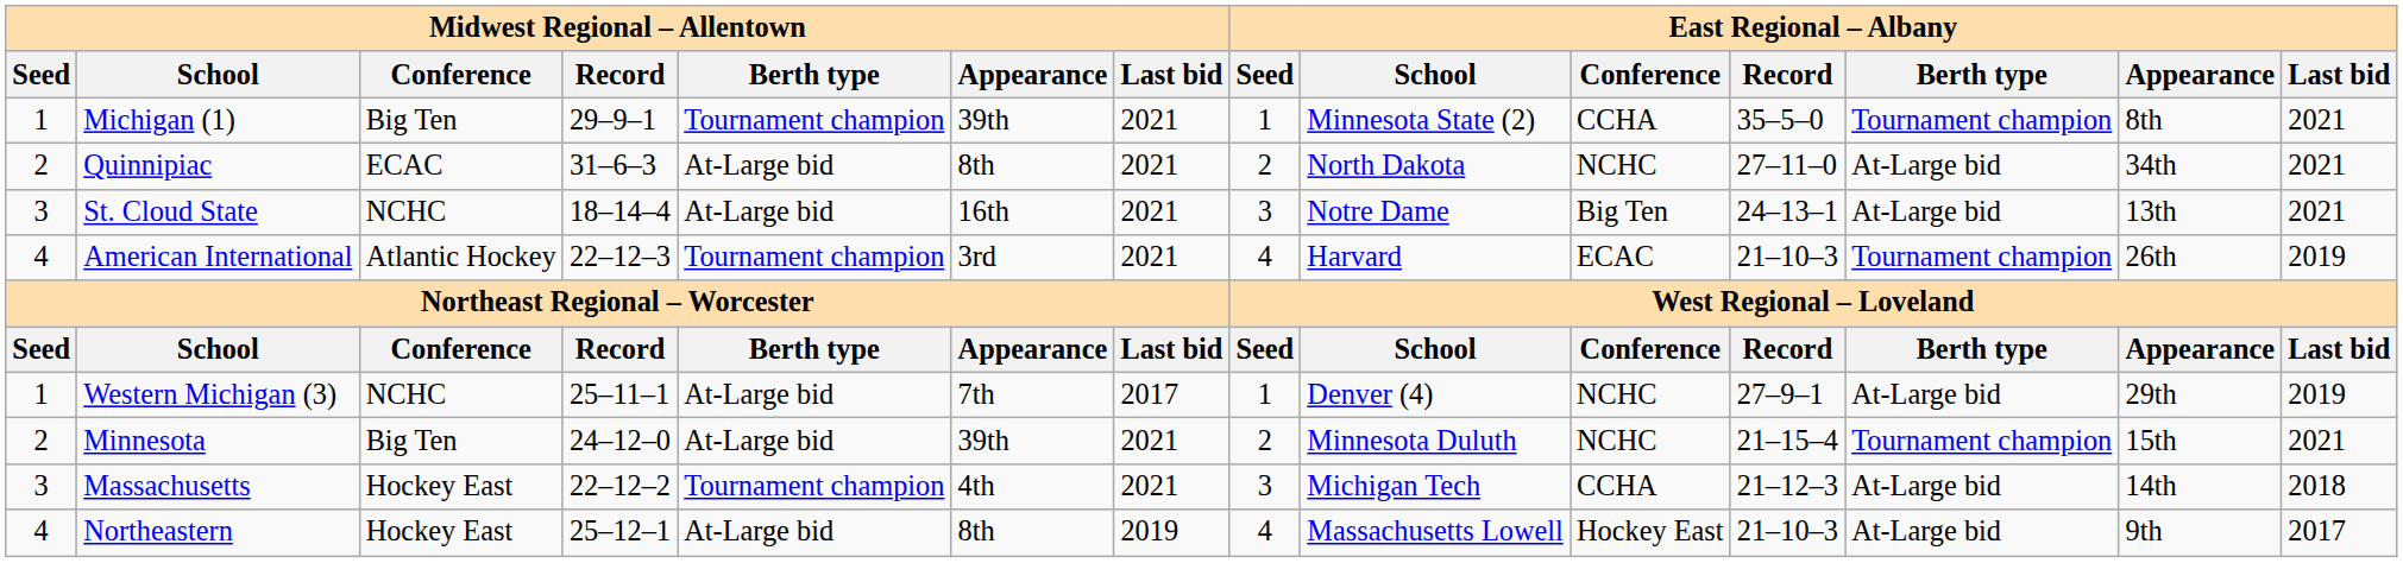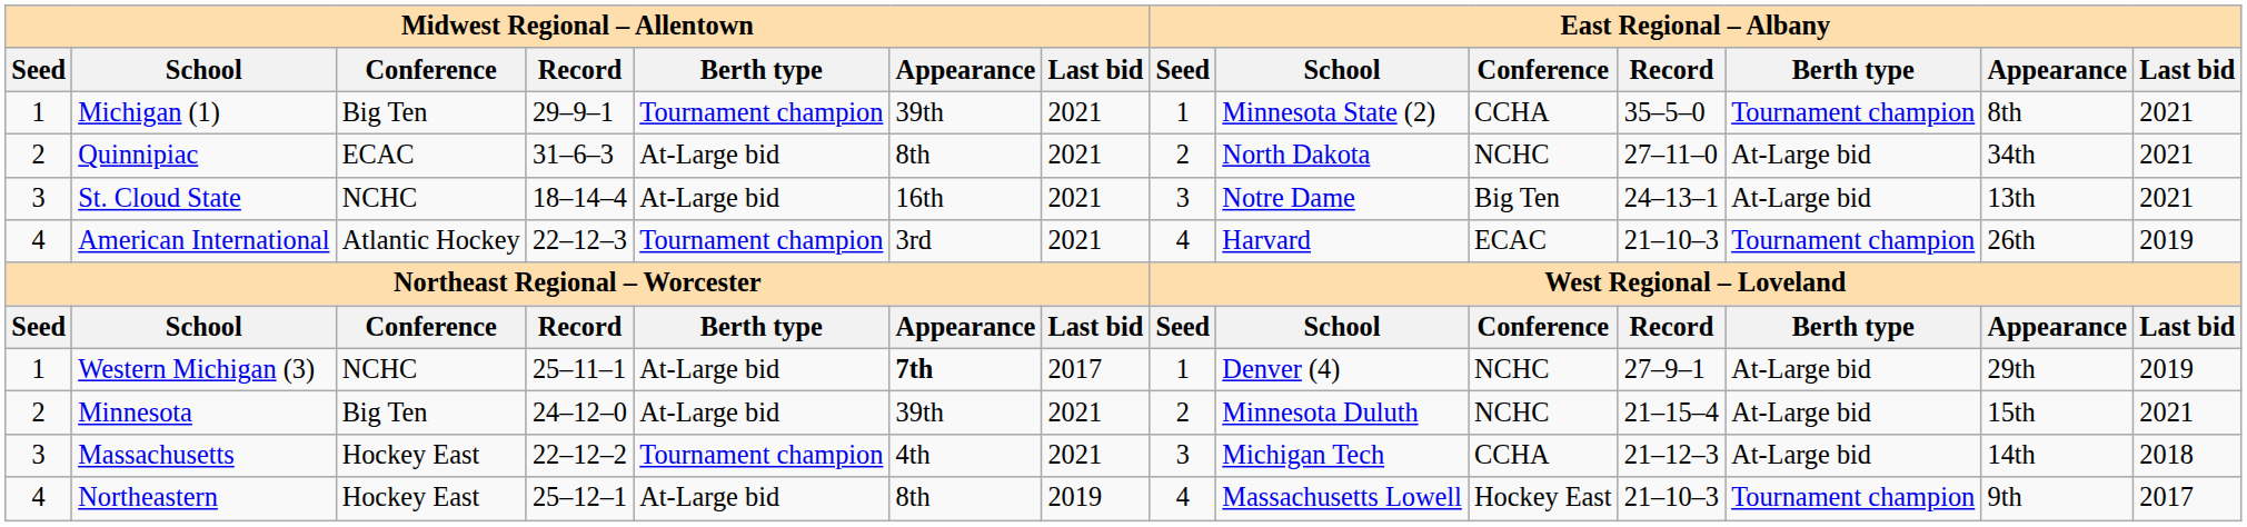Western Michigan (3) | Midwest Regional – Allentown / Appearance: normal -> bold
Minnesota | East Regional – Albany / Berth type: Tournament champion -> At-Large bid
Northeastern | East Regional – Albany / Berth type: At-Large bid -> Tournament champion
